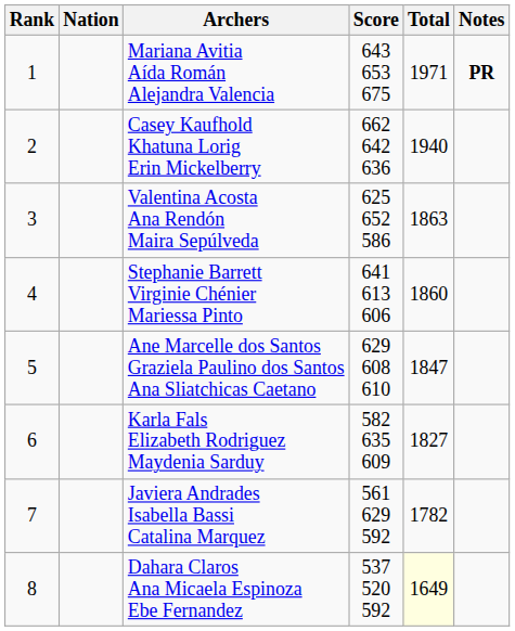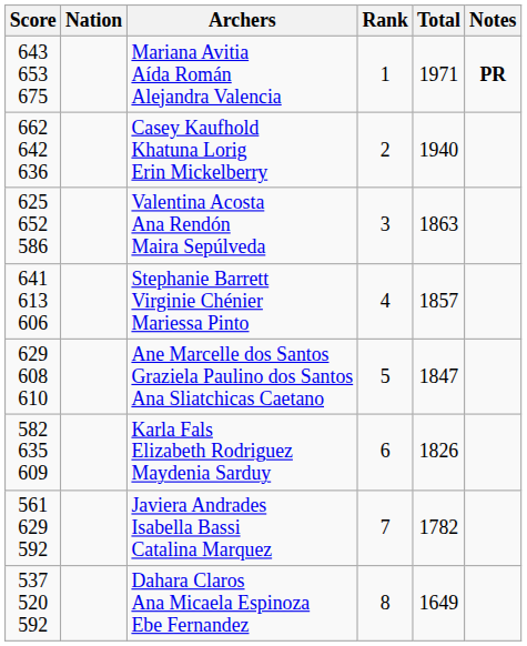columns swapped: Rank <-> Score
Stephanie Barrett Virginie Chénier Mariessa Pinto | Total: 1860 -> 1857
Karla Fals Elizabeth Rodriguez Maydenia Sarduy | Total: 1827 -> 1826
Dahara Claros Ana Micaela Espinoza Ebe Fernandez | Total: lightyellow background -> no background
